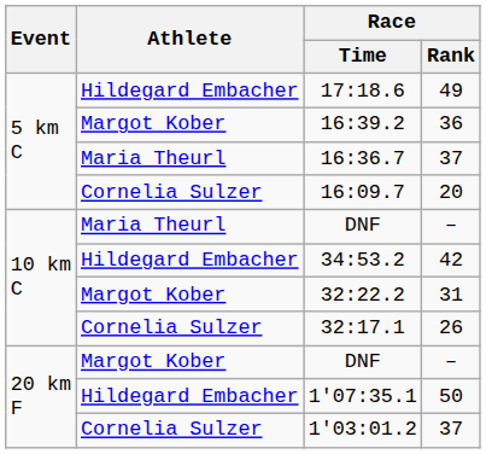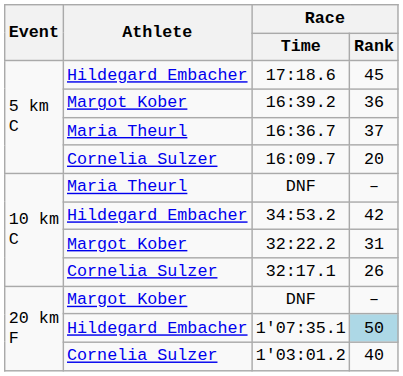17:18.6 | Race / Rank: 49 -> 45
1'07:35.1 | Race / Rank: no background -> lightblue background
1'03:01.2 | Race / Rank: 37 -> 40
